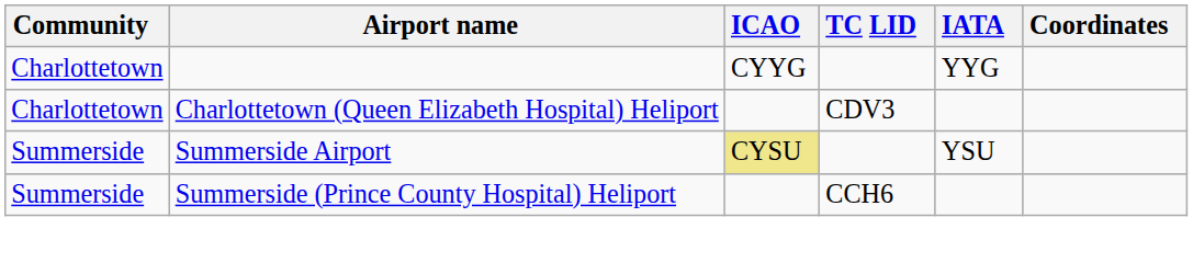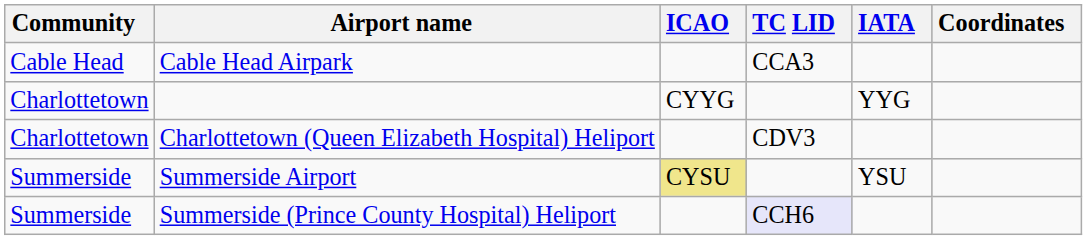+ row: Cable Head | Cable Head Airpark | CCA3
Summerside (Prince County Hospital) Heliport | TC LID: no background -> lavender background
